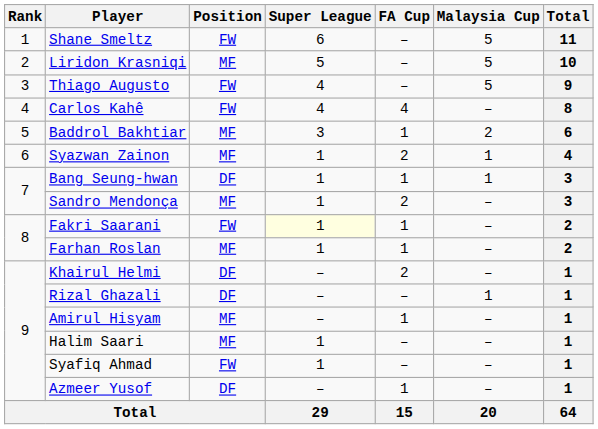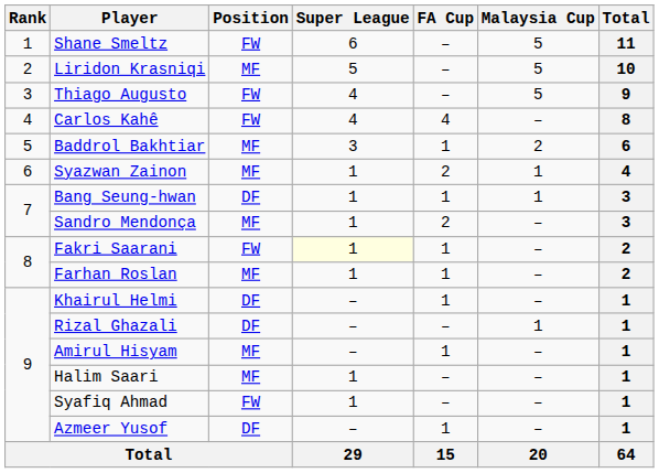Khairul Helmi | FA Cup: 2 -> 1
